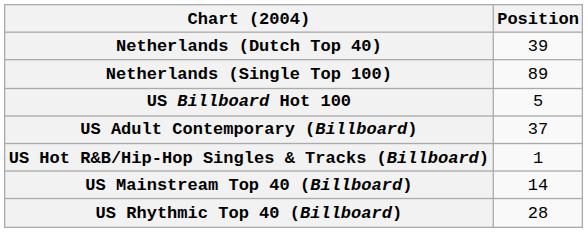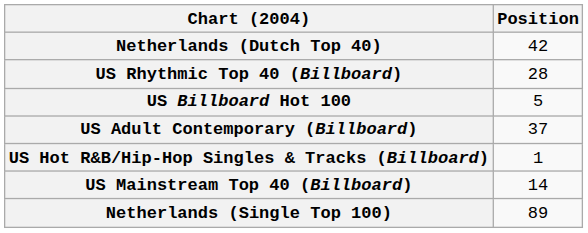Netherlands (Dutch Top 40) | Position: 39 -> 42
rows swapped: Netherlands (Single Top 100) <-> US Rhythmic Top 40 (Billboard)
